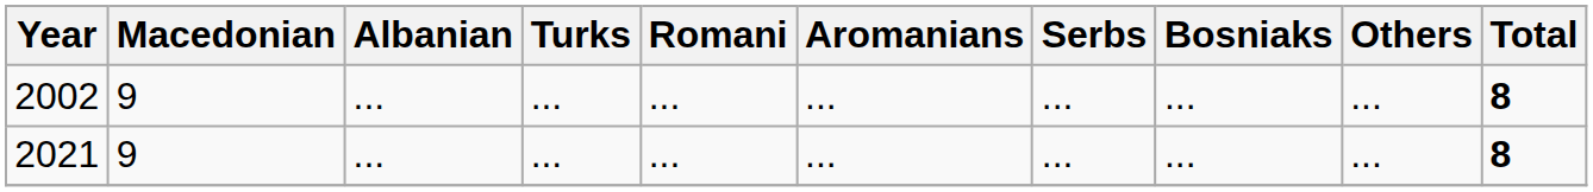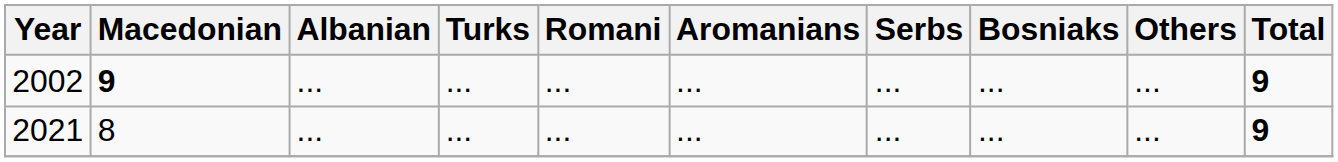2002 | Macedonian: normal -> bold
2002 | Total: 8 -> 9
2021 | Macedonian: 9 -> 8
2021 | Total: 8 -> 9
